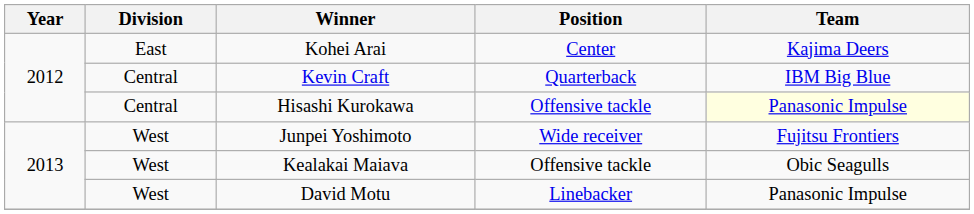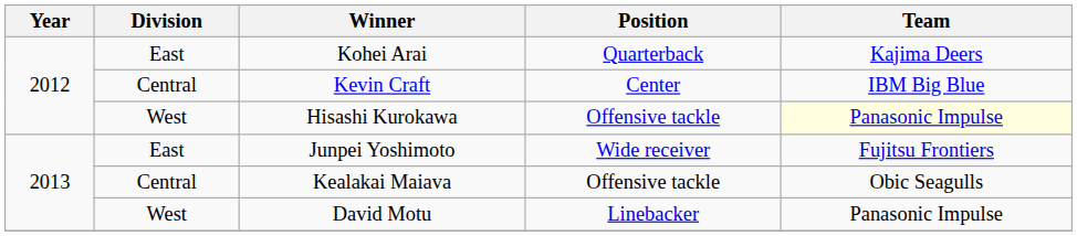Kohei Arai | Position: Center -> Quarterback
Kevin Craft | Position: Quarterback -> Center
Hisashi Kurokawa | Division: Central -> West
Junpei Yoshimoto | Division: West -> East
Kealakai Maiava | Division: West -> Central
